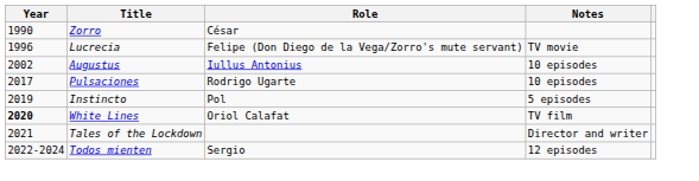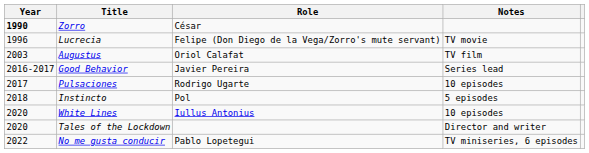Zorro | Year: normal -> bold
Augustus | Year: 2002 -> 2003
Augustus | Role: Iullus Antonius -> Oriol Calafat
Augustus | Notes: 10 episodes -> TV film
+ row: 2016-2017 | Good Behavior | Javier Pereira | Series lead
Instincto | Year: 2019 -> 2018
White Lines | Year: bold -> normal
White Lines | Role: Oriol Calafat -> Iullus Antonius
White Lines | Notes: TV film -> 10 episodes
Tales of the Lockdown | Year: 2021 -> 2020
- row: 2022-2024 | Todos mienten | Sergio | 12 episodes
+ row: 2022 | No me gusta conducir | Pablo Lopetegui | TV miniseries, 6 episodes
